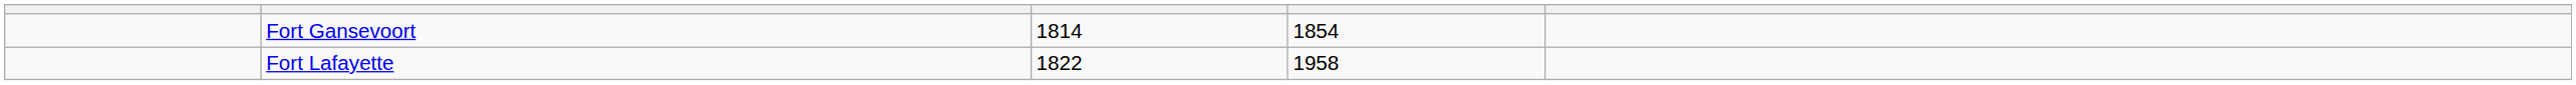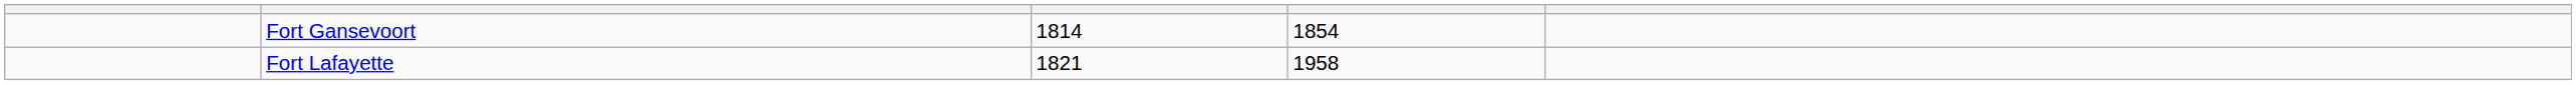Fort Lafayette | column 3: 1822 -> 1821
